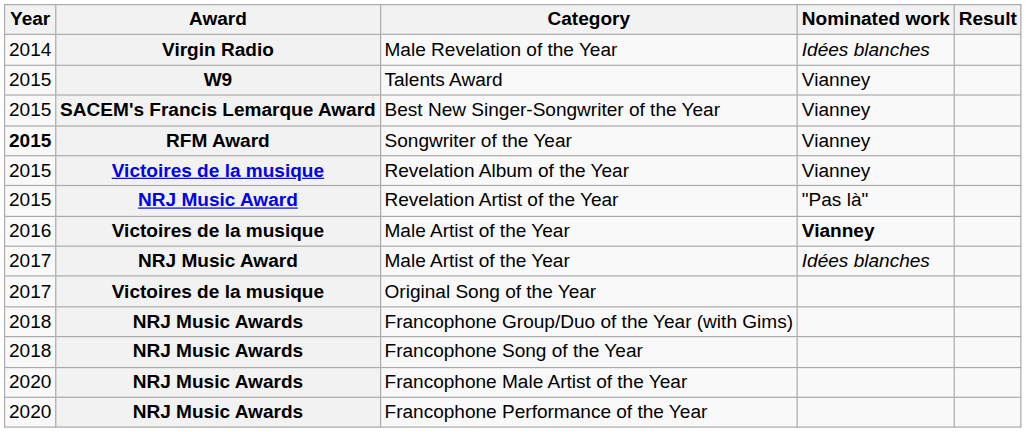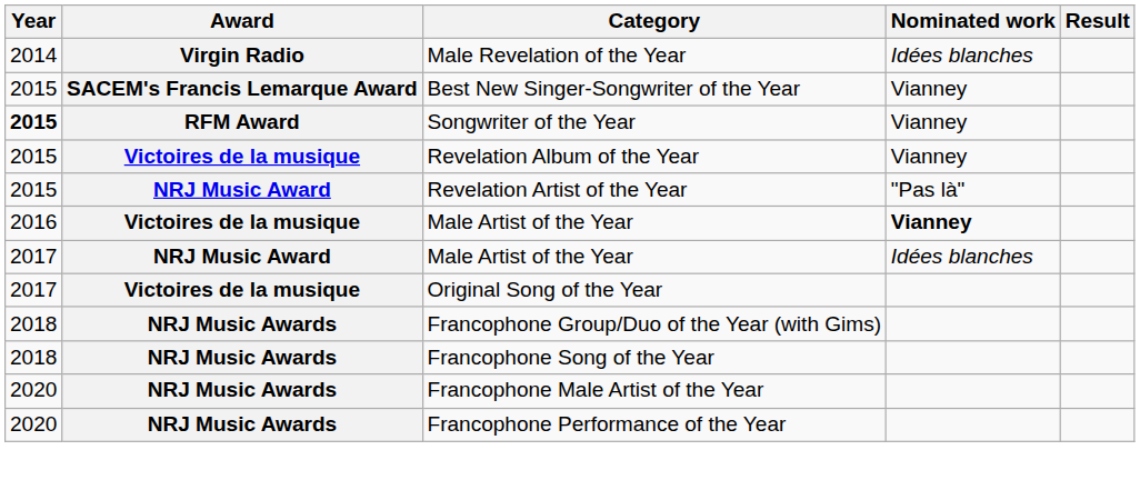- row: 2015 | W9 | Talents Award | Vianney
